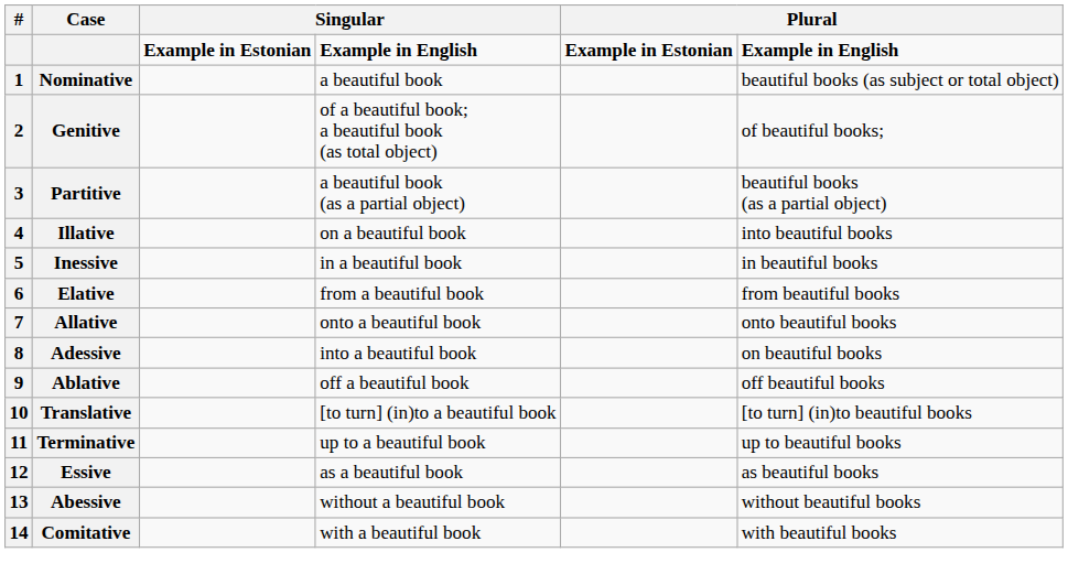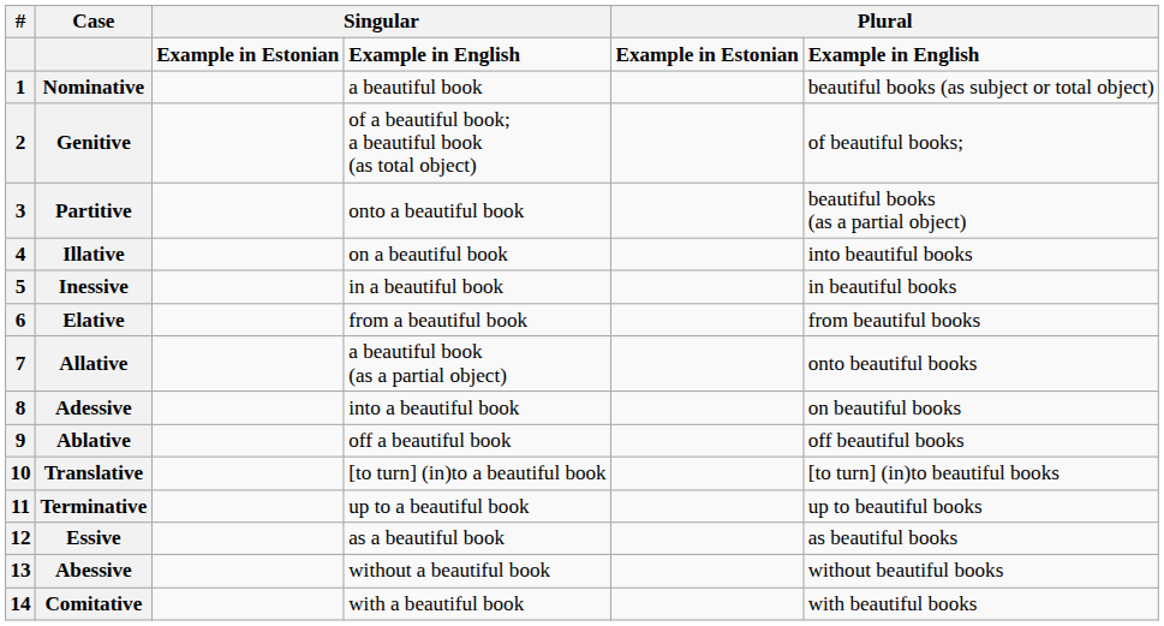Partitive | column 4: a beautiful book (as a partial object) -> onto a beautiful book
Allative | column 4: onto a beautiful book -> a beautiful book (as a partial object)
